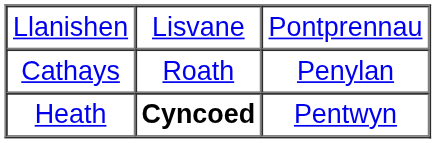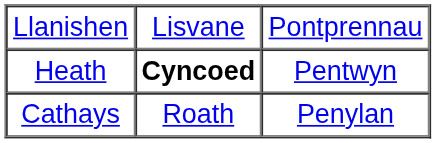rows swapped: Heath <-> Cathays
